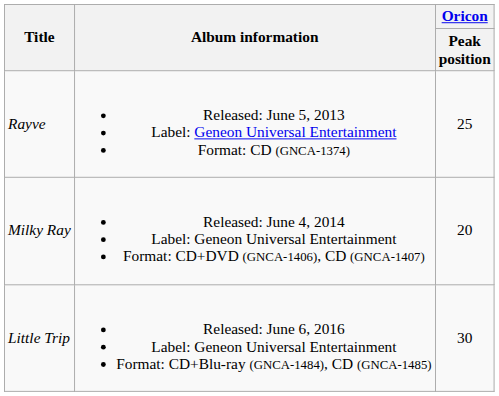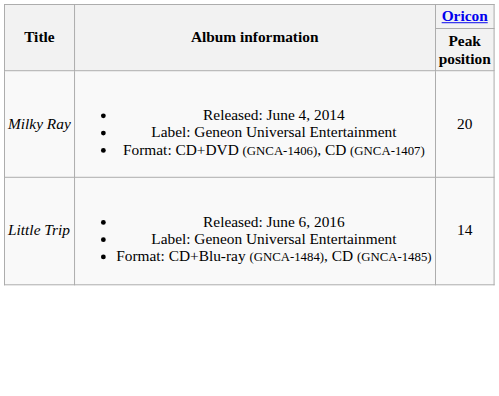- row: Rayve | Released: June 5, 2013 Label: Geneon Universal Entertainment Format: CD (GNCA-1374) | 25
Little Trip | Oricon / Peak position: 30 -> 14
